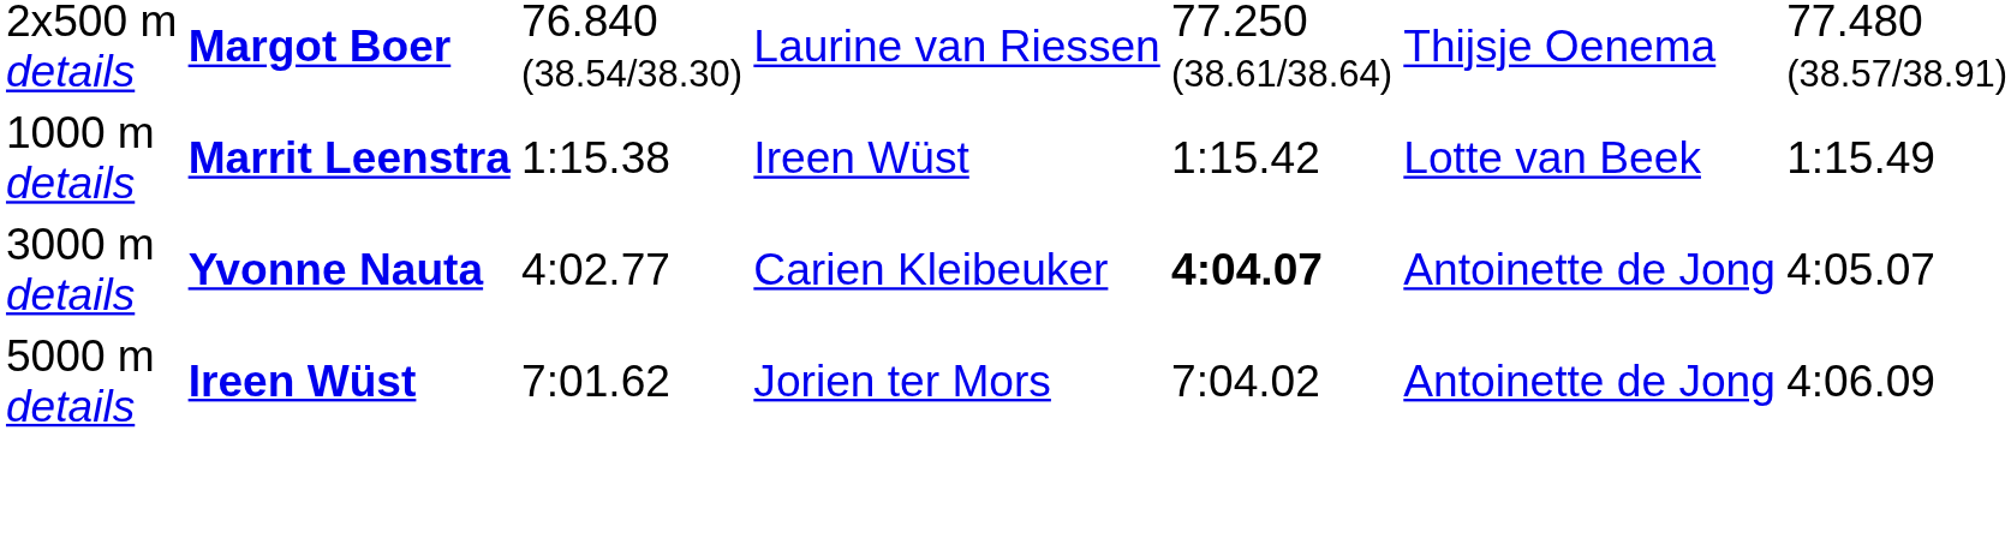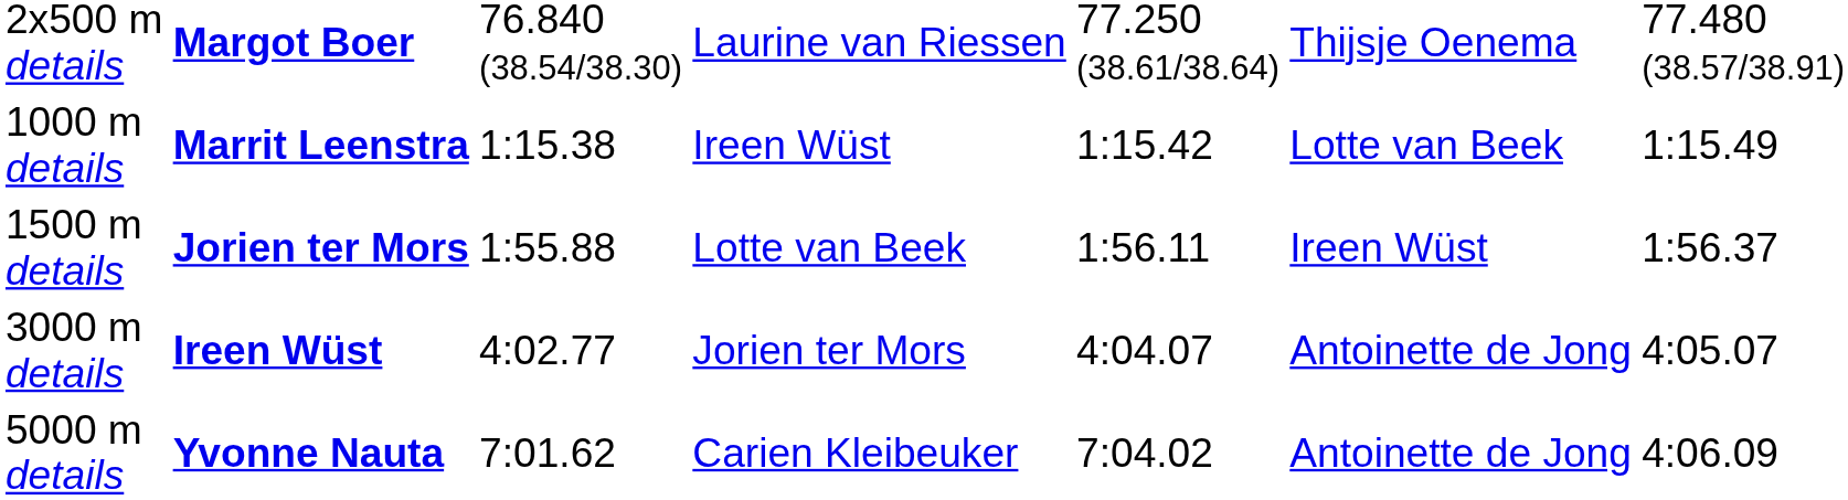+ row: 1500 m details | Jorien ter Mors | 1:55.88 | Lotte van Beek | 1:56.11 | Ireen Wüst | 1:56.37
3000 m details | column 2: Yvonne Nauta -> Ireen Wüst
3000 m details | column 4: Carien Kleibeuker -> Jorien ter Mors
3000 m details | column 5: bold -> normal
5000 m details | column 2: Ireen Wüst -> Yvonne Nauta
5000 m details | column 4: Jorien ter Mors -> Carien Kleibeuker
